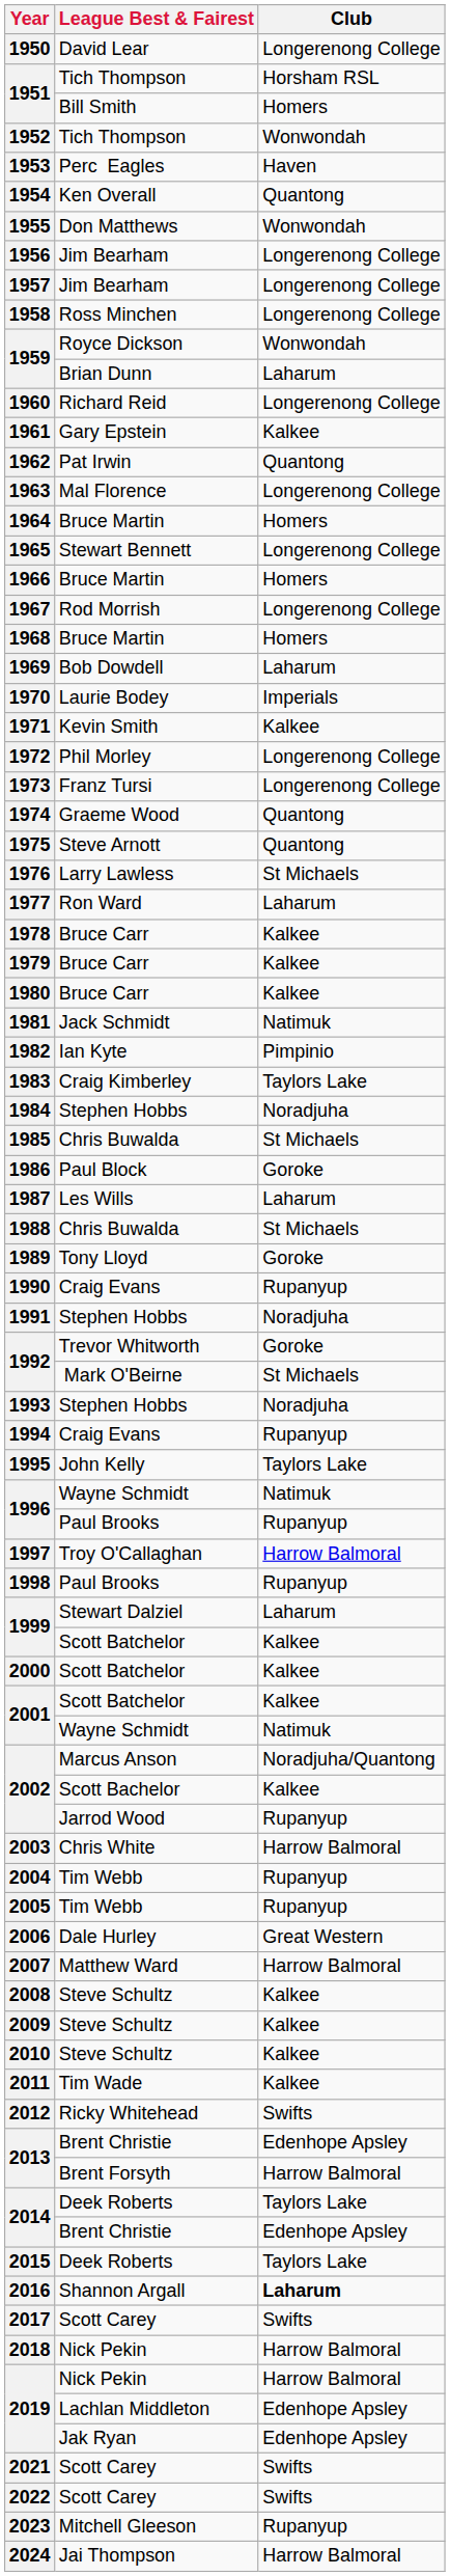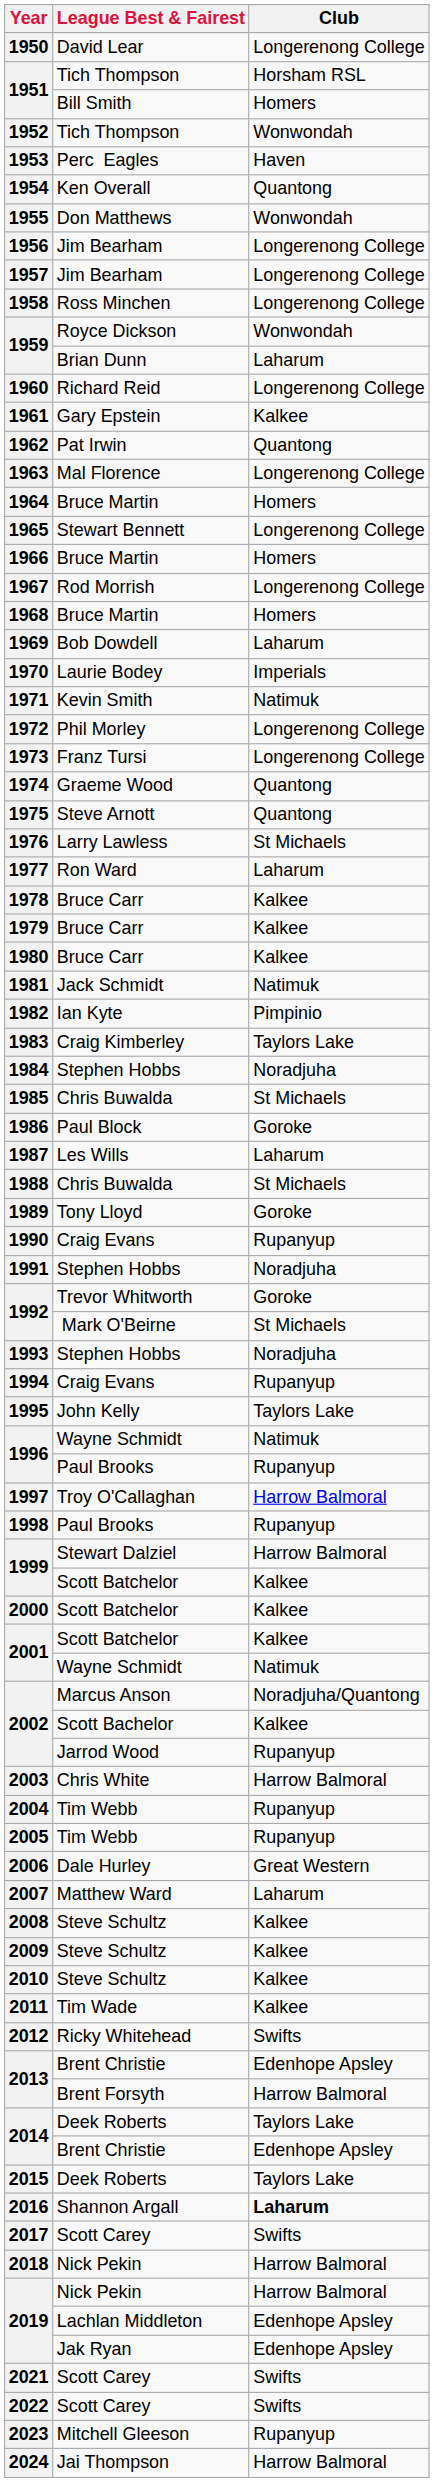1971 | Club: Kalkee -> Natimuk
1999 / Stewart Dalziel | Club: Laharum -> Harrow Balmoral
2007 | Club: Harrow Balmoral -> Laharum
